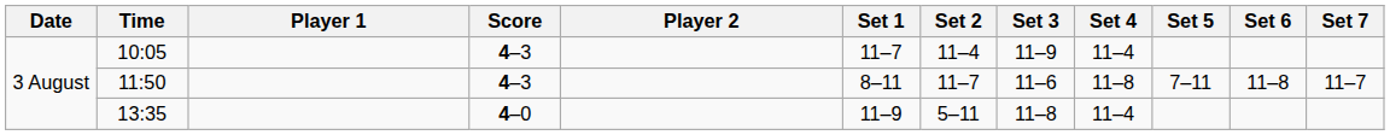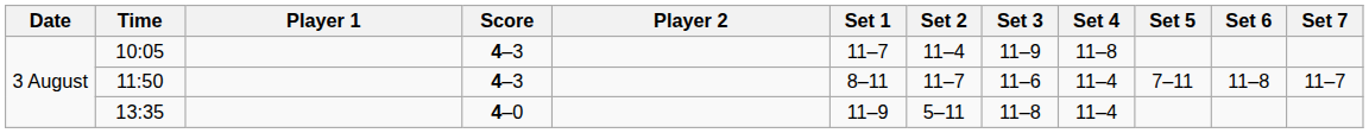10:05 | Set 4: 11–4 -> 11–8
11:50 | Set 4: 11–8 -> 11–4
